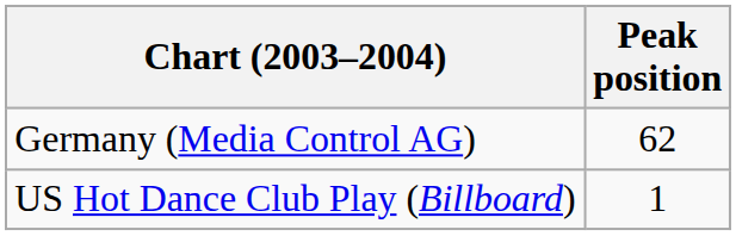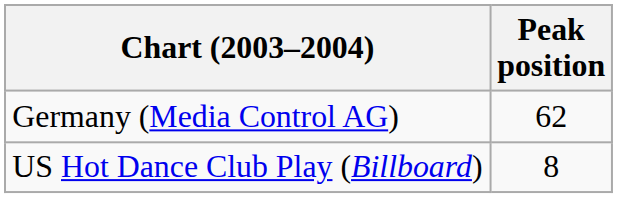US Hot Dance Club Play (Billboard) | Peak position: 1 -> 8
